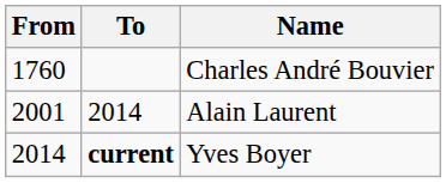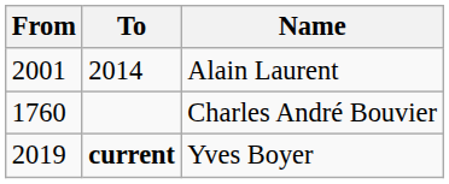rows swapped: Charles André Bouvier <-> Alain Laurent
Yves Boyer | From: 2014 -> 2019
